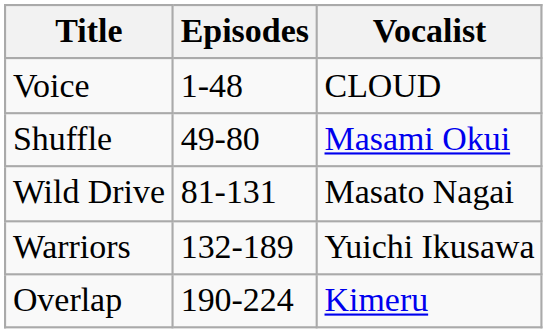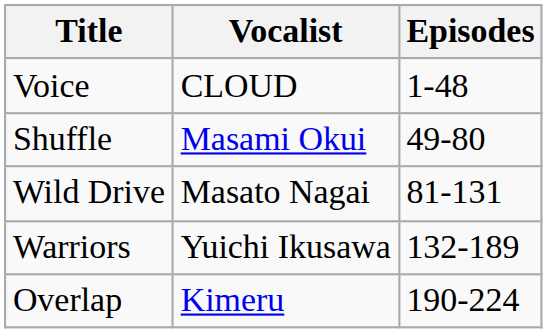columns swapped: Vocalist <-> Episodes
